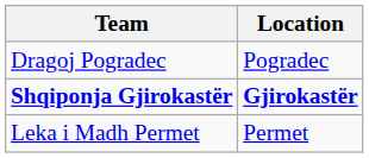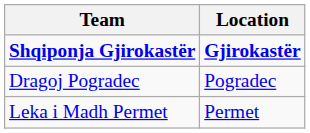rows swapped: Shqiponja Gjirokastër <-> Dragoj Pogradec
